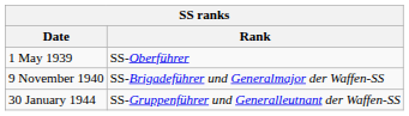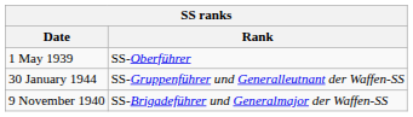rows swapped: 9 November 1940 <-> 30 January 1944
